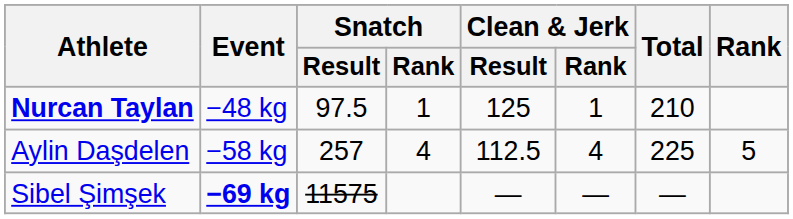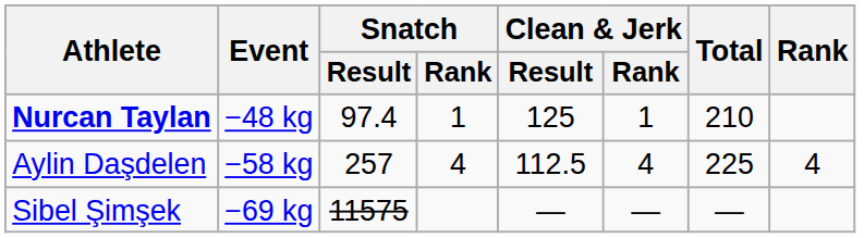Nurcan Taylan | Snatch / Result: 97.5 -> 97.4
Aylin Daşdelen | Rank: 5 -> 4
Sibel Şimşek | Event: bold -> normal
